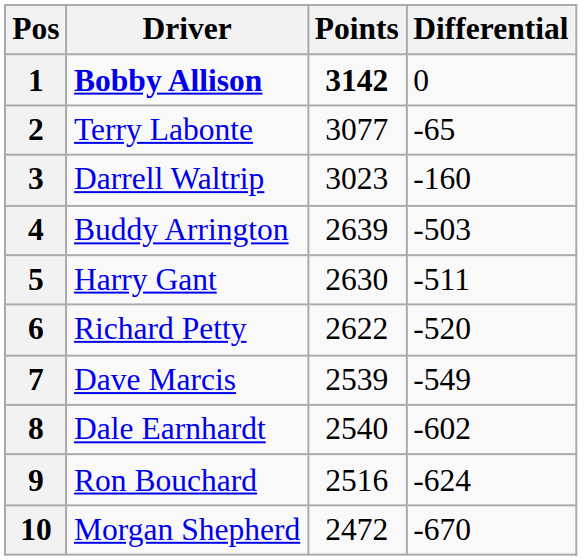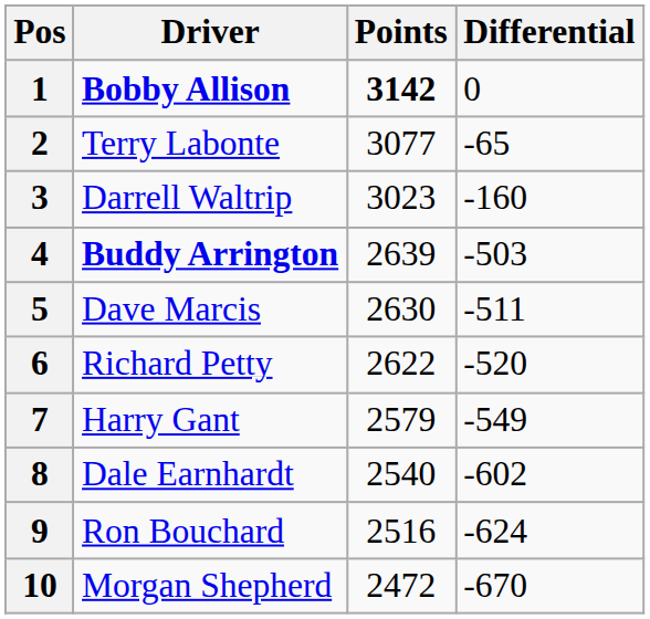4 | Driver: normal -> bold
5 | Driver: Harry Gant -> Dave Marcis
7 | Driver: Dave Marcis -> Harry Gant
7 | Points: 2539 -> 2579
